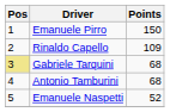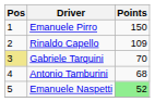Gabriele Tarquini | Points: 68 -> 70
Emanuele Naspetti | Points: no background -> lightgreen background
